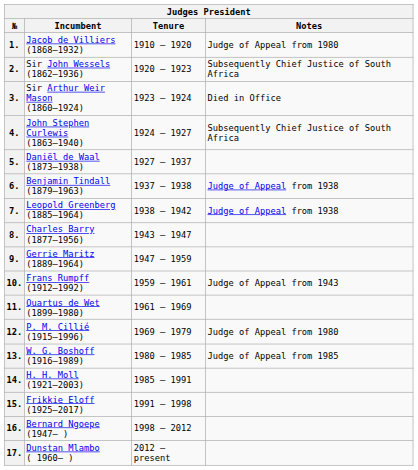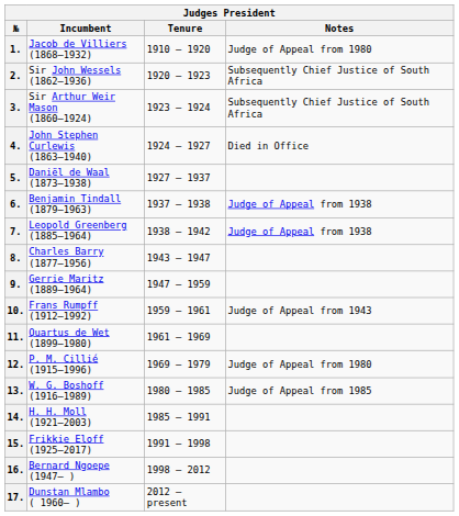3. | Notes: Died in Office -> Subsequently Chief Justice of South Africa
4. | Notes: Subsequently Chief Justice of South Africa -> Died in Office
